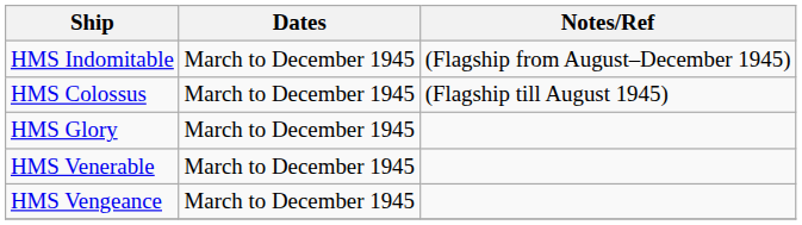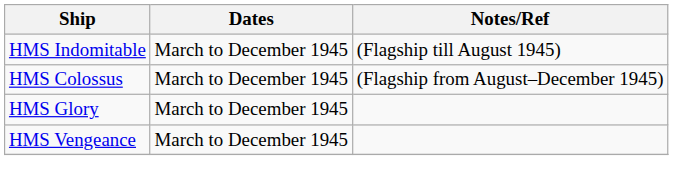HMS Indomitable | Notes/Ref: (Flagship from August–December 1945) -> (Flagship till August 1945)
HMS Colossus | Notes/Ref: (Flagship till August 1945) -> (Flagship from August–December 1945)
- row: HMS Venerable | March to December 1945
